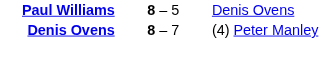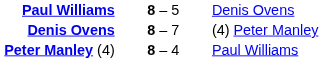+ row: Peter Manley (4) | 8 – 4 | Paul Williams
